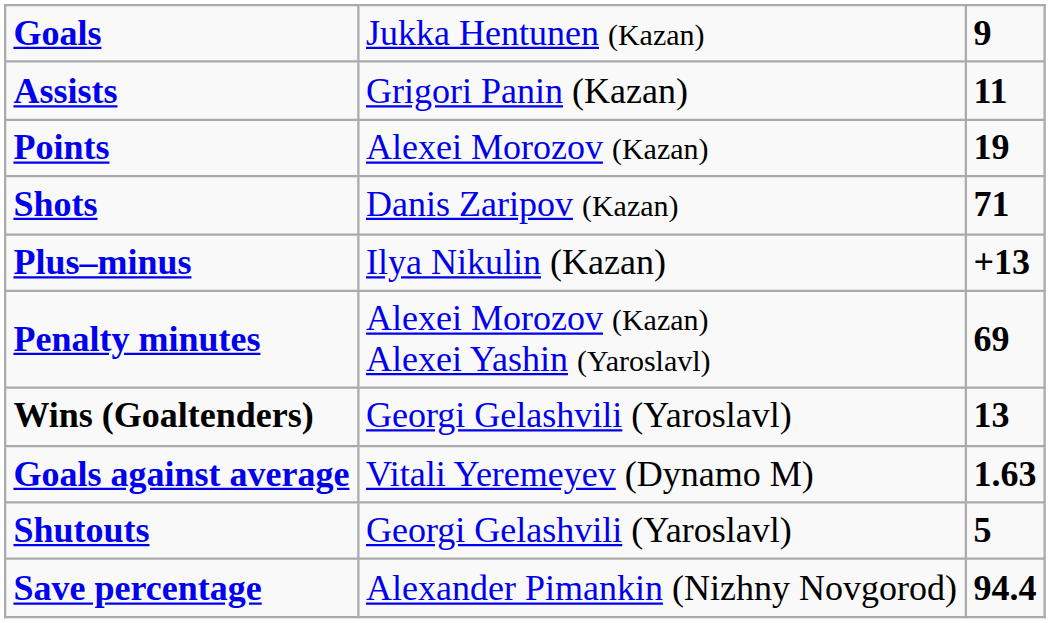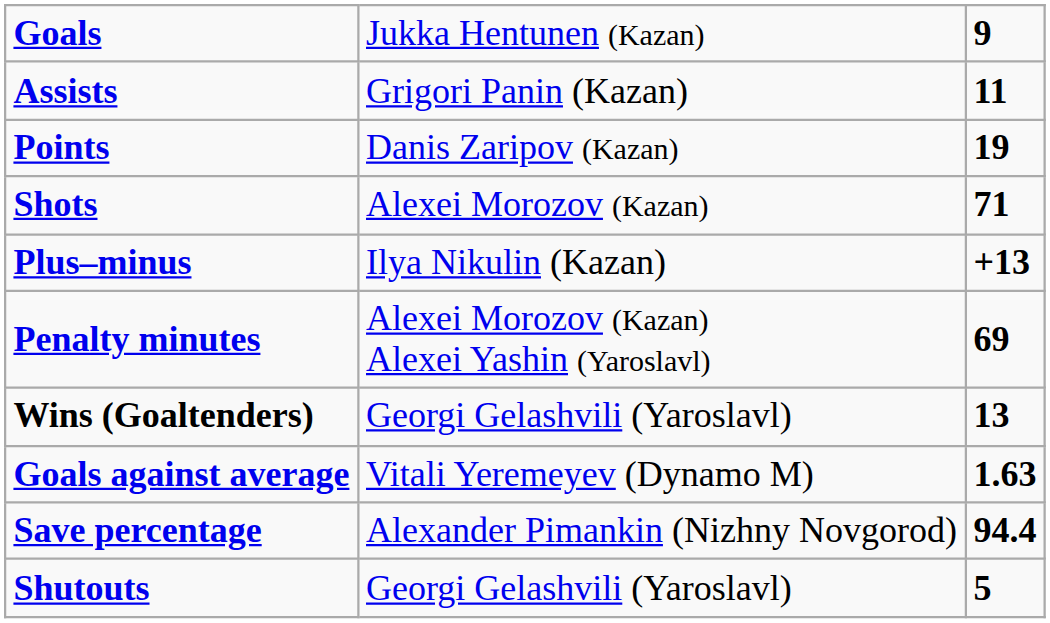Points | column 2: Alexei Morozov (Kazan) -> Danis Zaripov (Kazan)
Shots | column 2: Danis Zaripov (Kazan) -> Alexei Morozov (Kazan)
rows swapped: Save percentage <-> Shutouts
